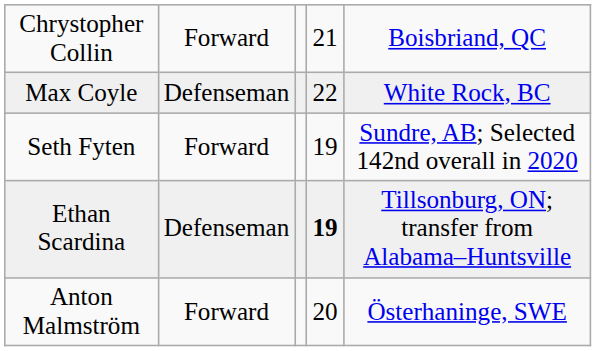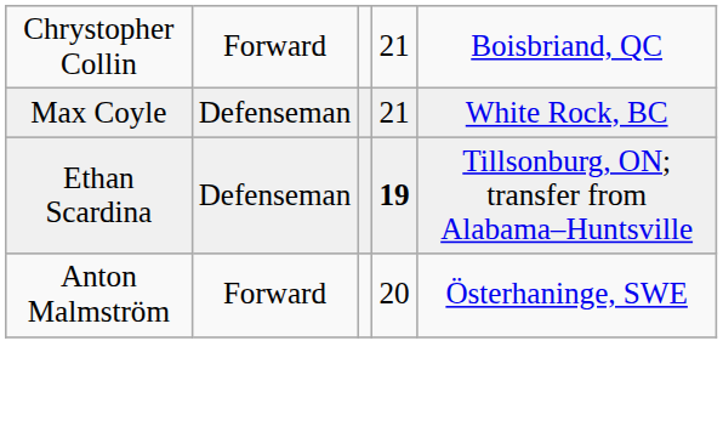Max Coyle | column 4: 22 -> 21
- row: Seth Fyten | Forward | 19 | Sundre, AB; Selected 142nd overall in 2020
